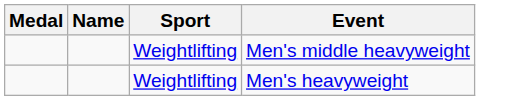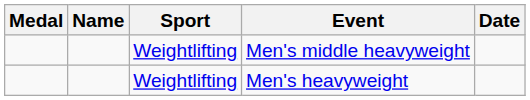+ column: Date
